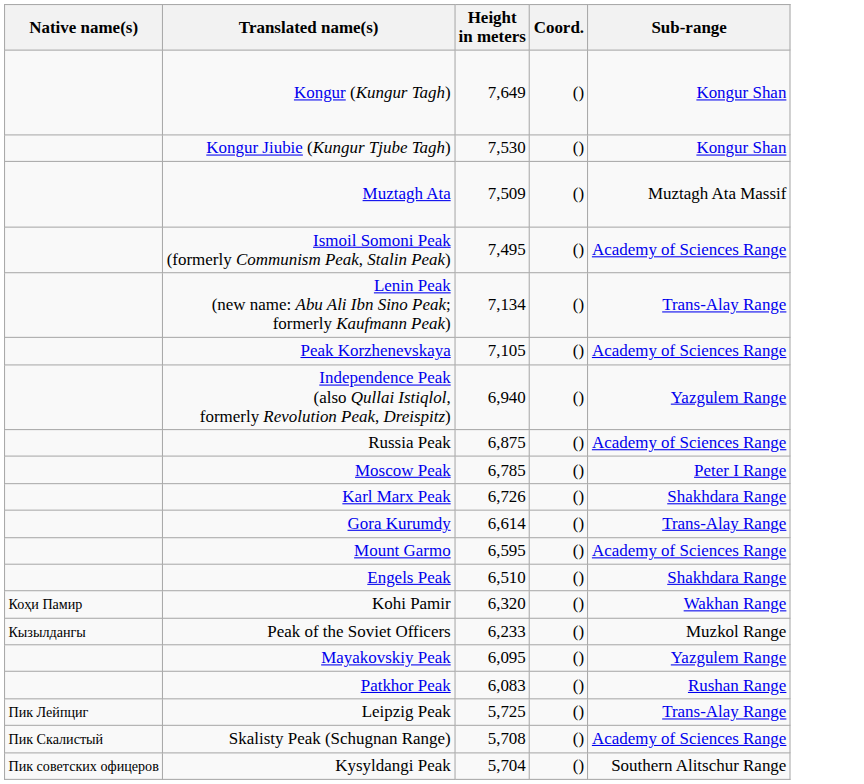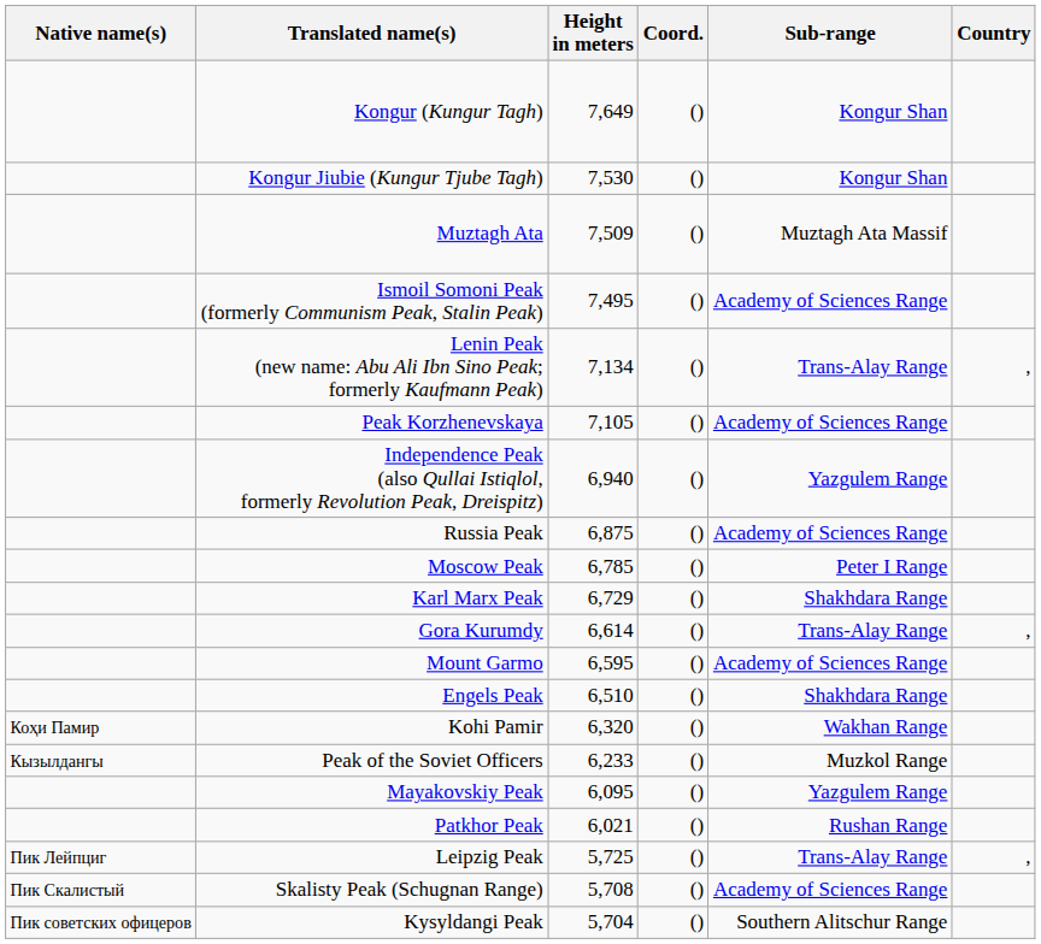+ column: Country | , | , | ,
Karl Marx Peak | Height in meters: 6,726 -> 6,729
Patkhor Peak | Height in meters: 6,083 -> 6,021
